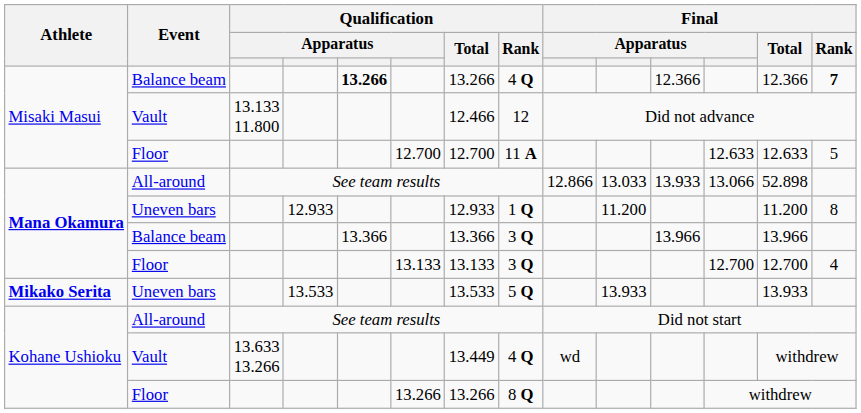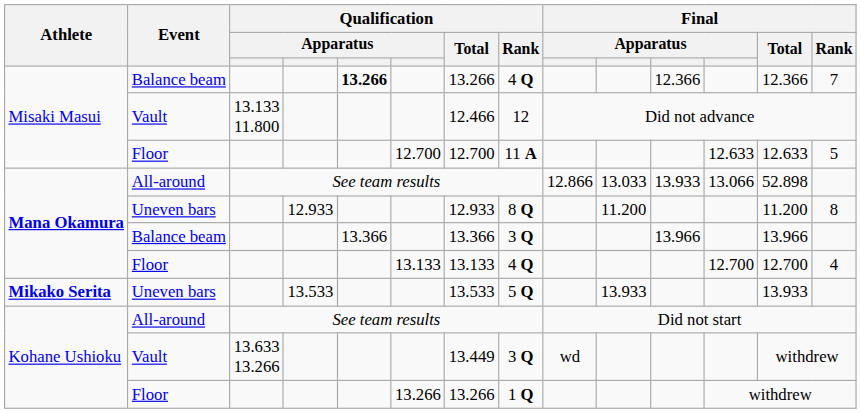Misaki Masui / Balance beam | Final / Rank: bold -> normal
Mana Okamura / Uneven bars | Qualification / Rank: 1 Q -> 8 Q
Mana Okamura / Floor | Qualification / Rank: 3 Q -> 4 Q
Kohane Ushioku / Vault | Qualification / Rank: 4 Q -> 3 Q
Kohane Ushioku / Floor | Qualification / Rank: 8 Q -> 1 Q
